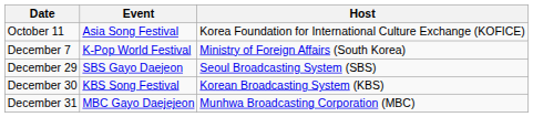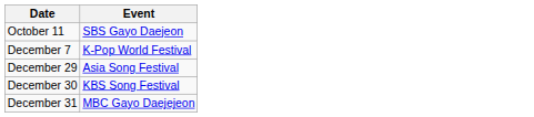- column: Host | Korea Foundation for International Culture Exchange (KOFICE) | Ministry of Foreign Affairs (South Korea) | Seoul Broadcasting System (SBS) | Korean Broadcasting System (KBS) | Munhwa Broadcasting Corporation (MBC)
October 11 | Event: Asia Song Festival -> SBS Gayo Daejeon
December 29 | Event: SBS Gayo Daejeon -> Asia Song Festival
